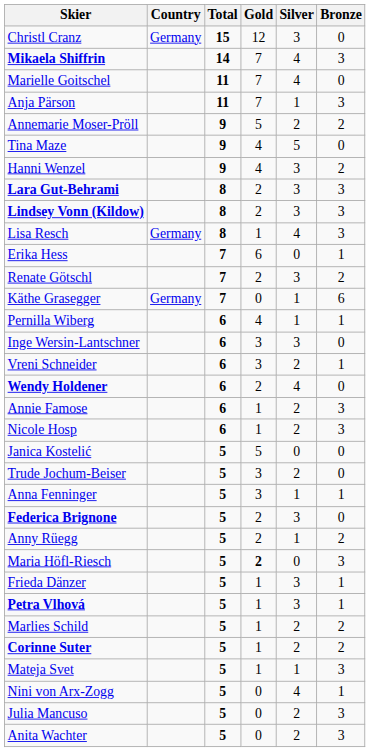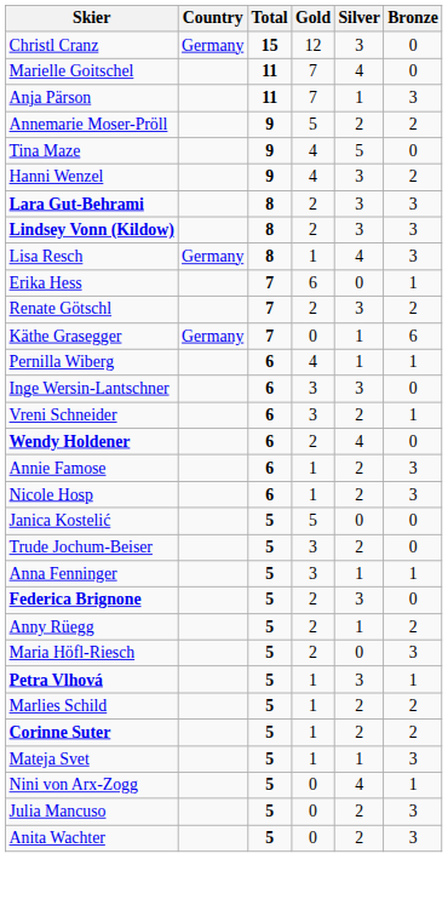- row: Mikaela Shiffrin | 14 | 7 | 4 | 3
Maria Höfl-Riesch | Gold: bold -> normal
- row: Frieda Dänzer | 5 | 1 | 3 | 1
